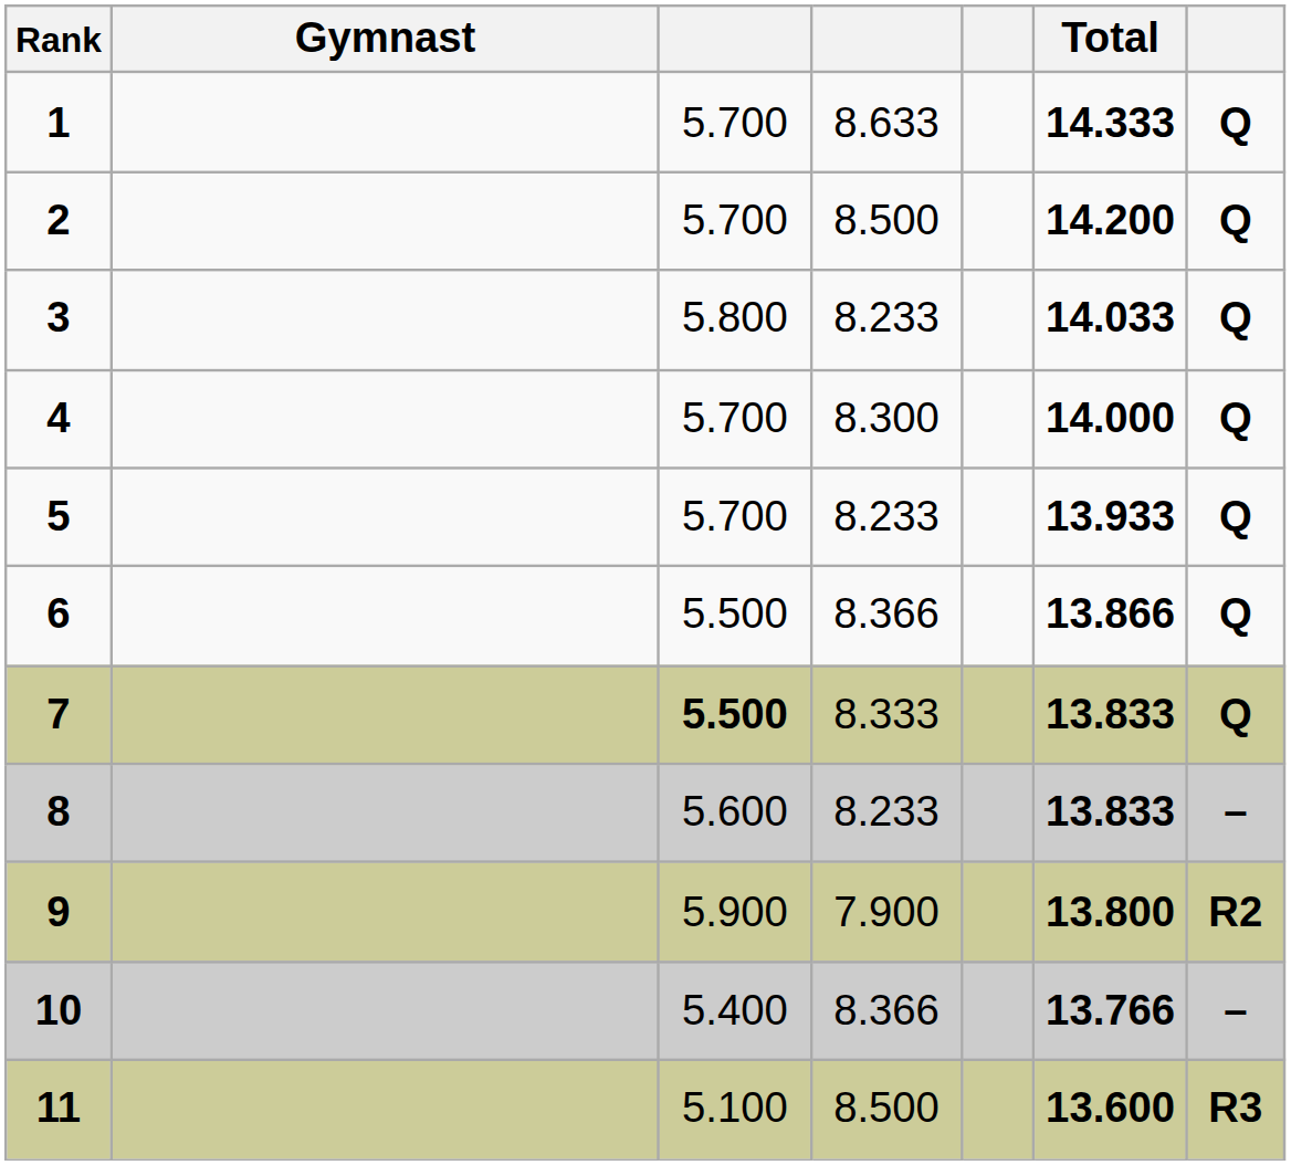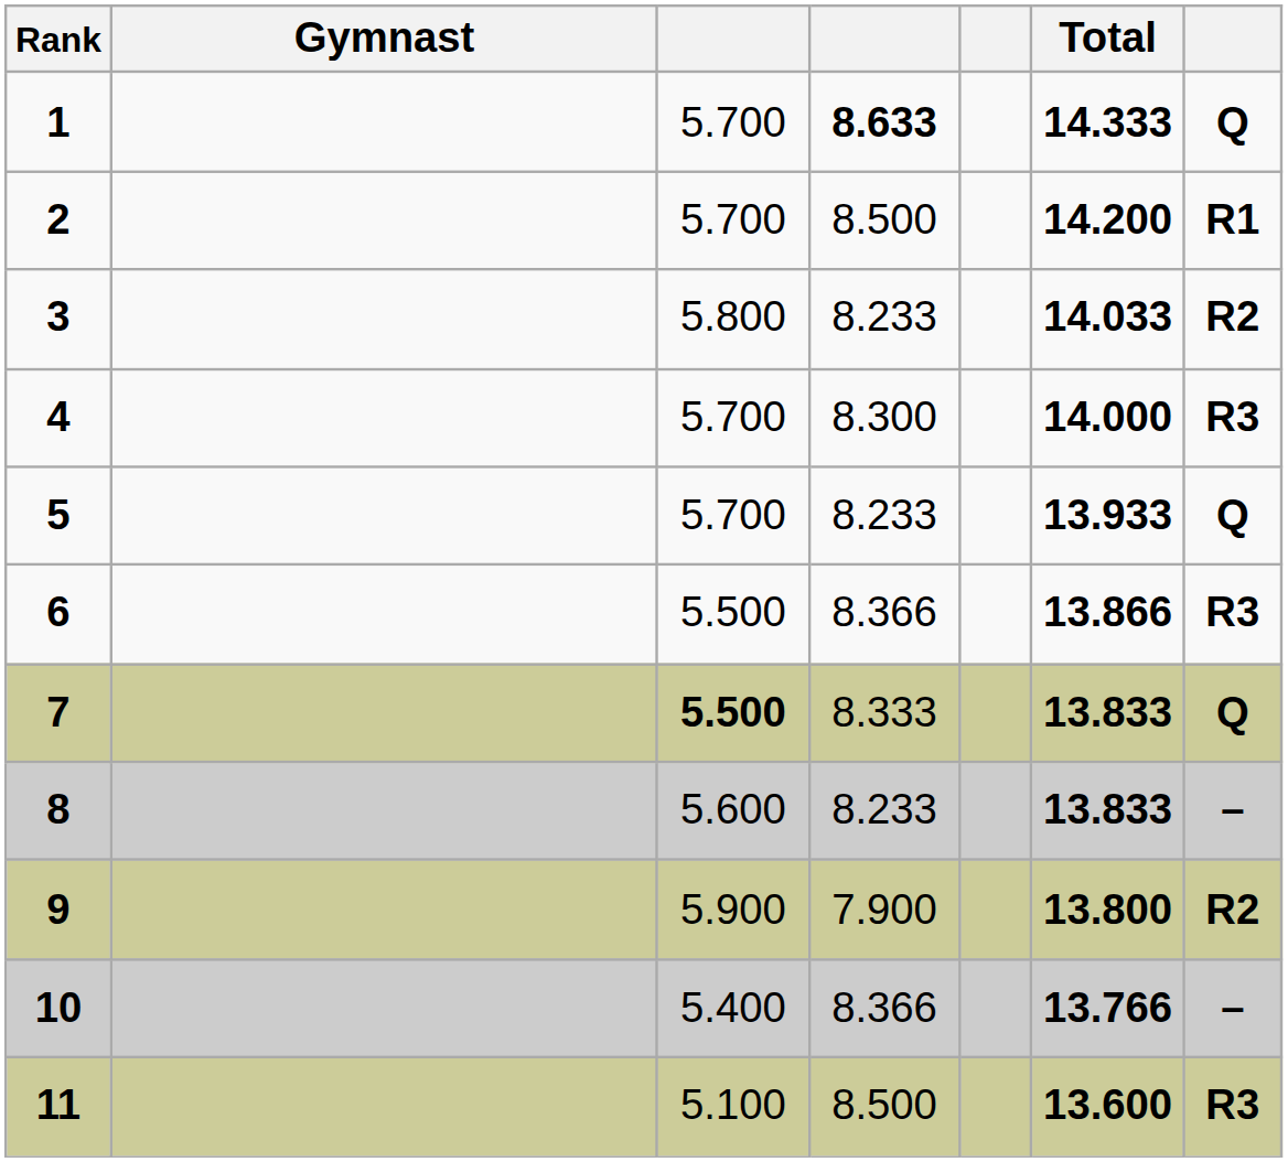1 | column 4: normal -> bold
2 | column 7: Q -> R1
3 | column 7: Q -> R2
4 | column 7: Q -> R3
6 | column 7: Q -> R3
